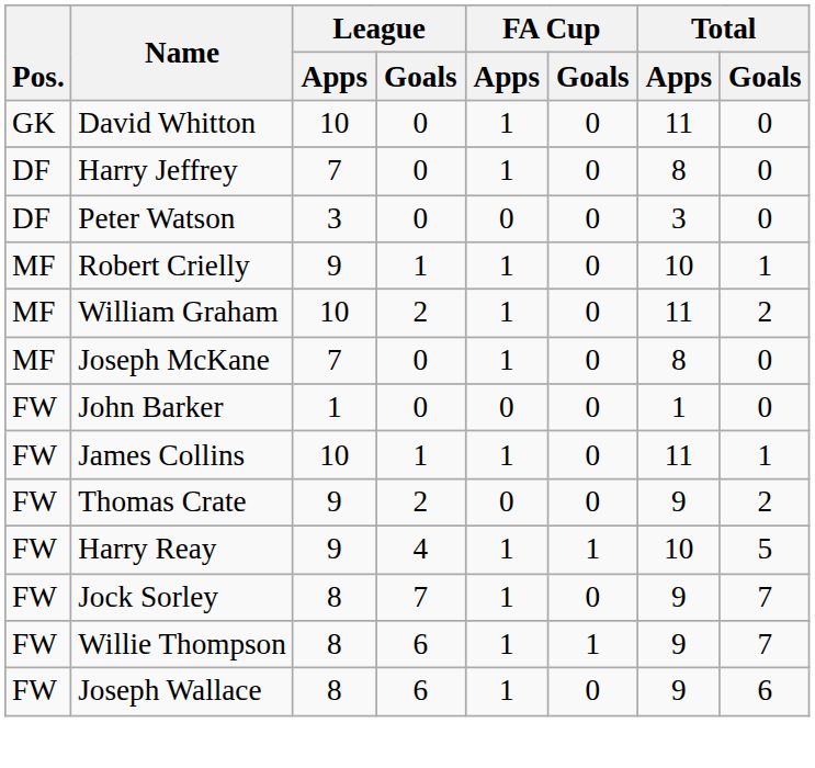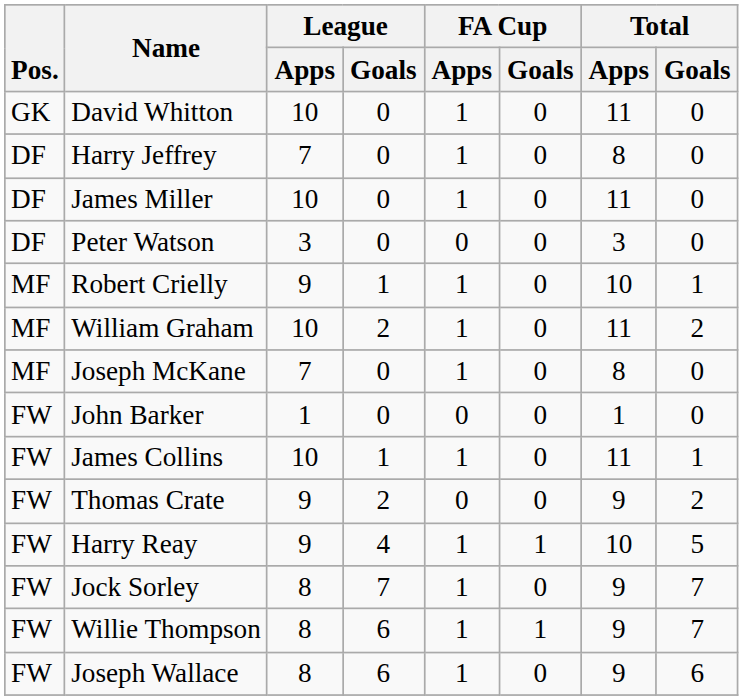+ row: DF | James Miller | 10 | 0 | 1 | 0 | 11 | 0
